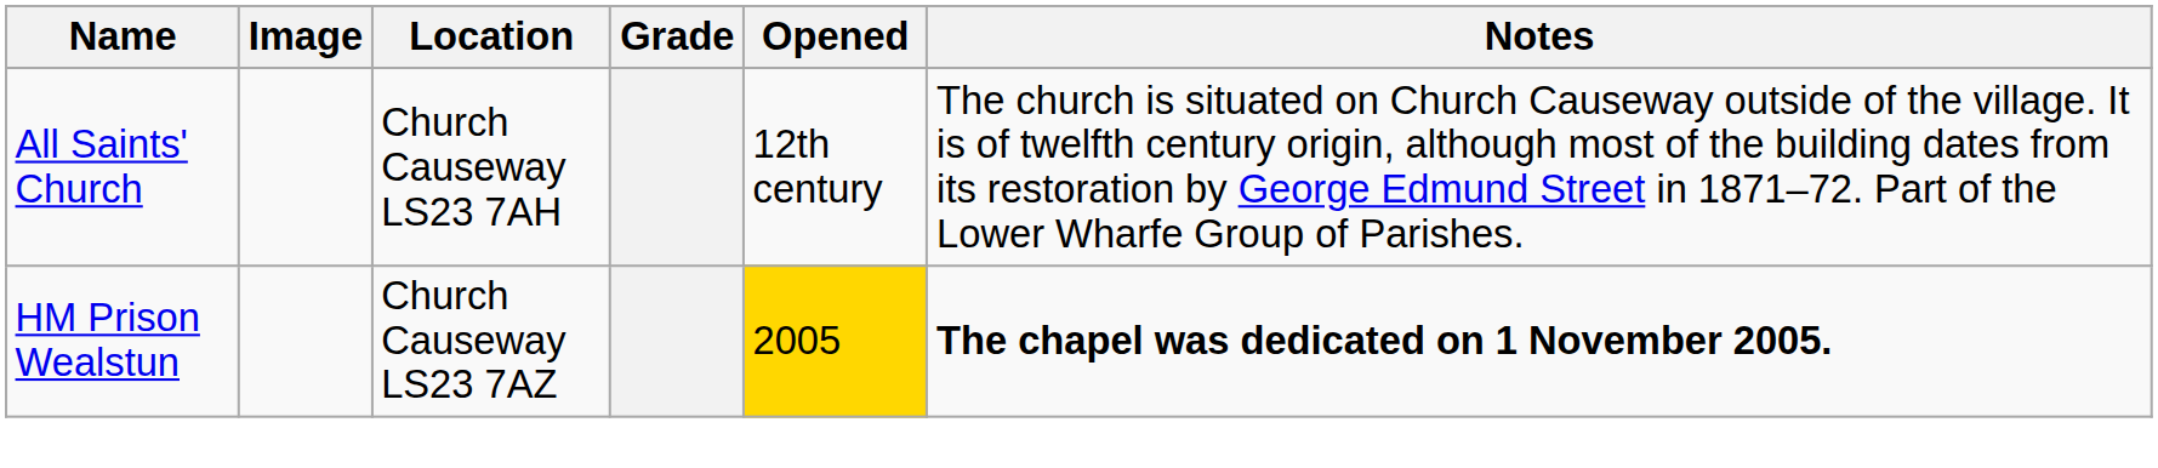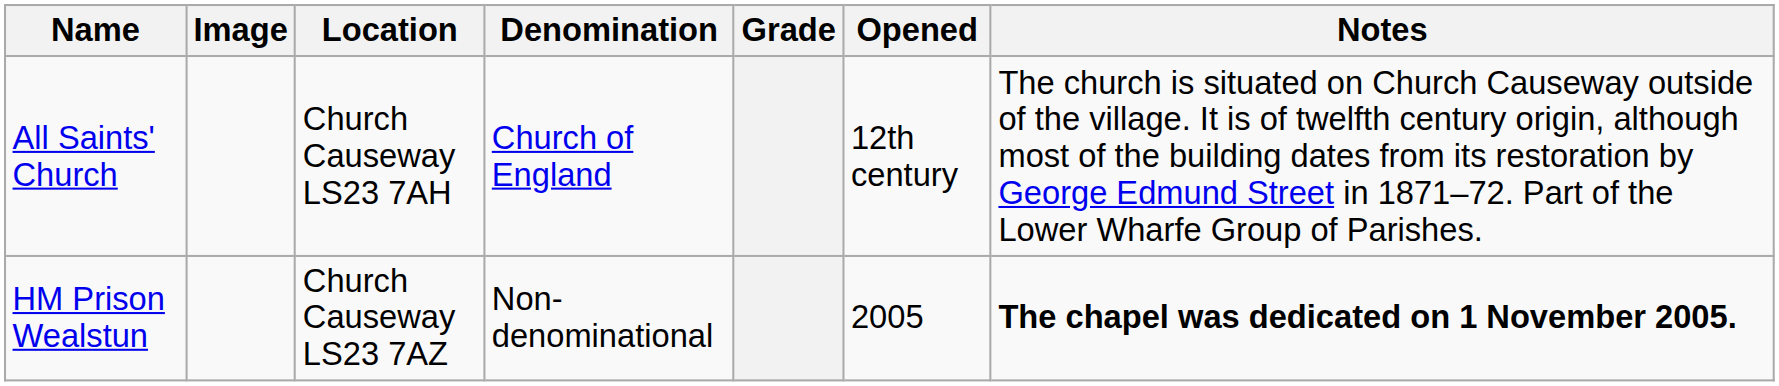+ column: Denomination | Church of England | Non-denominational
HM Prison Wealstun | Opened: gold background -> no background
